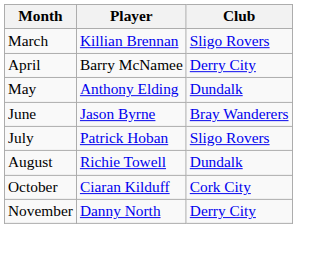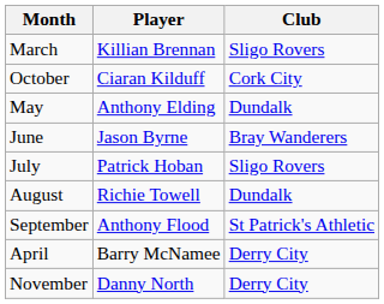rows swapped: April <-> October
+ row: September | Anthony Flood | St Patrick's Athletic
